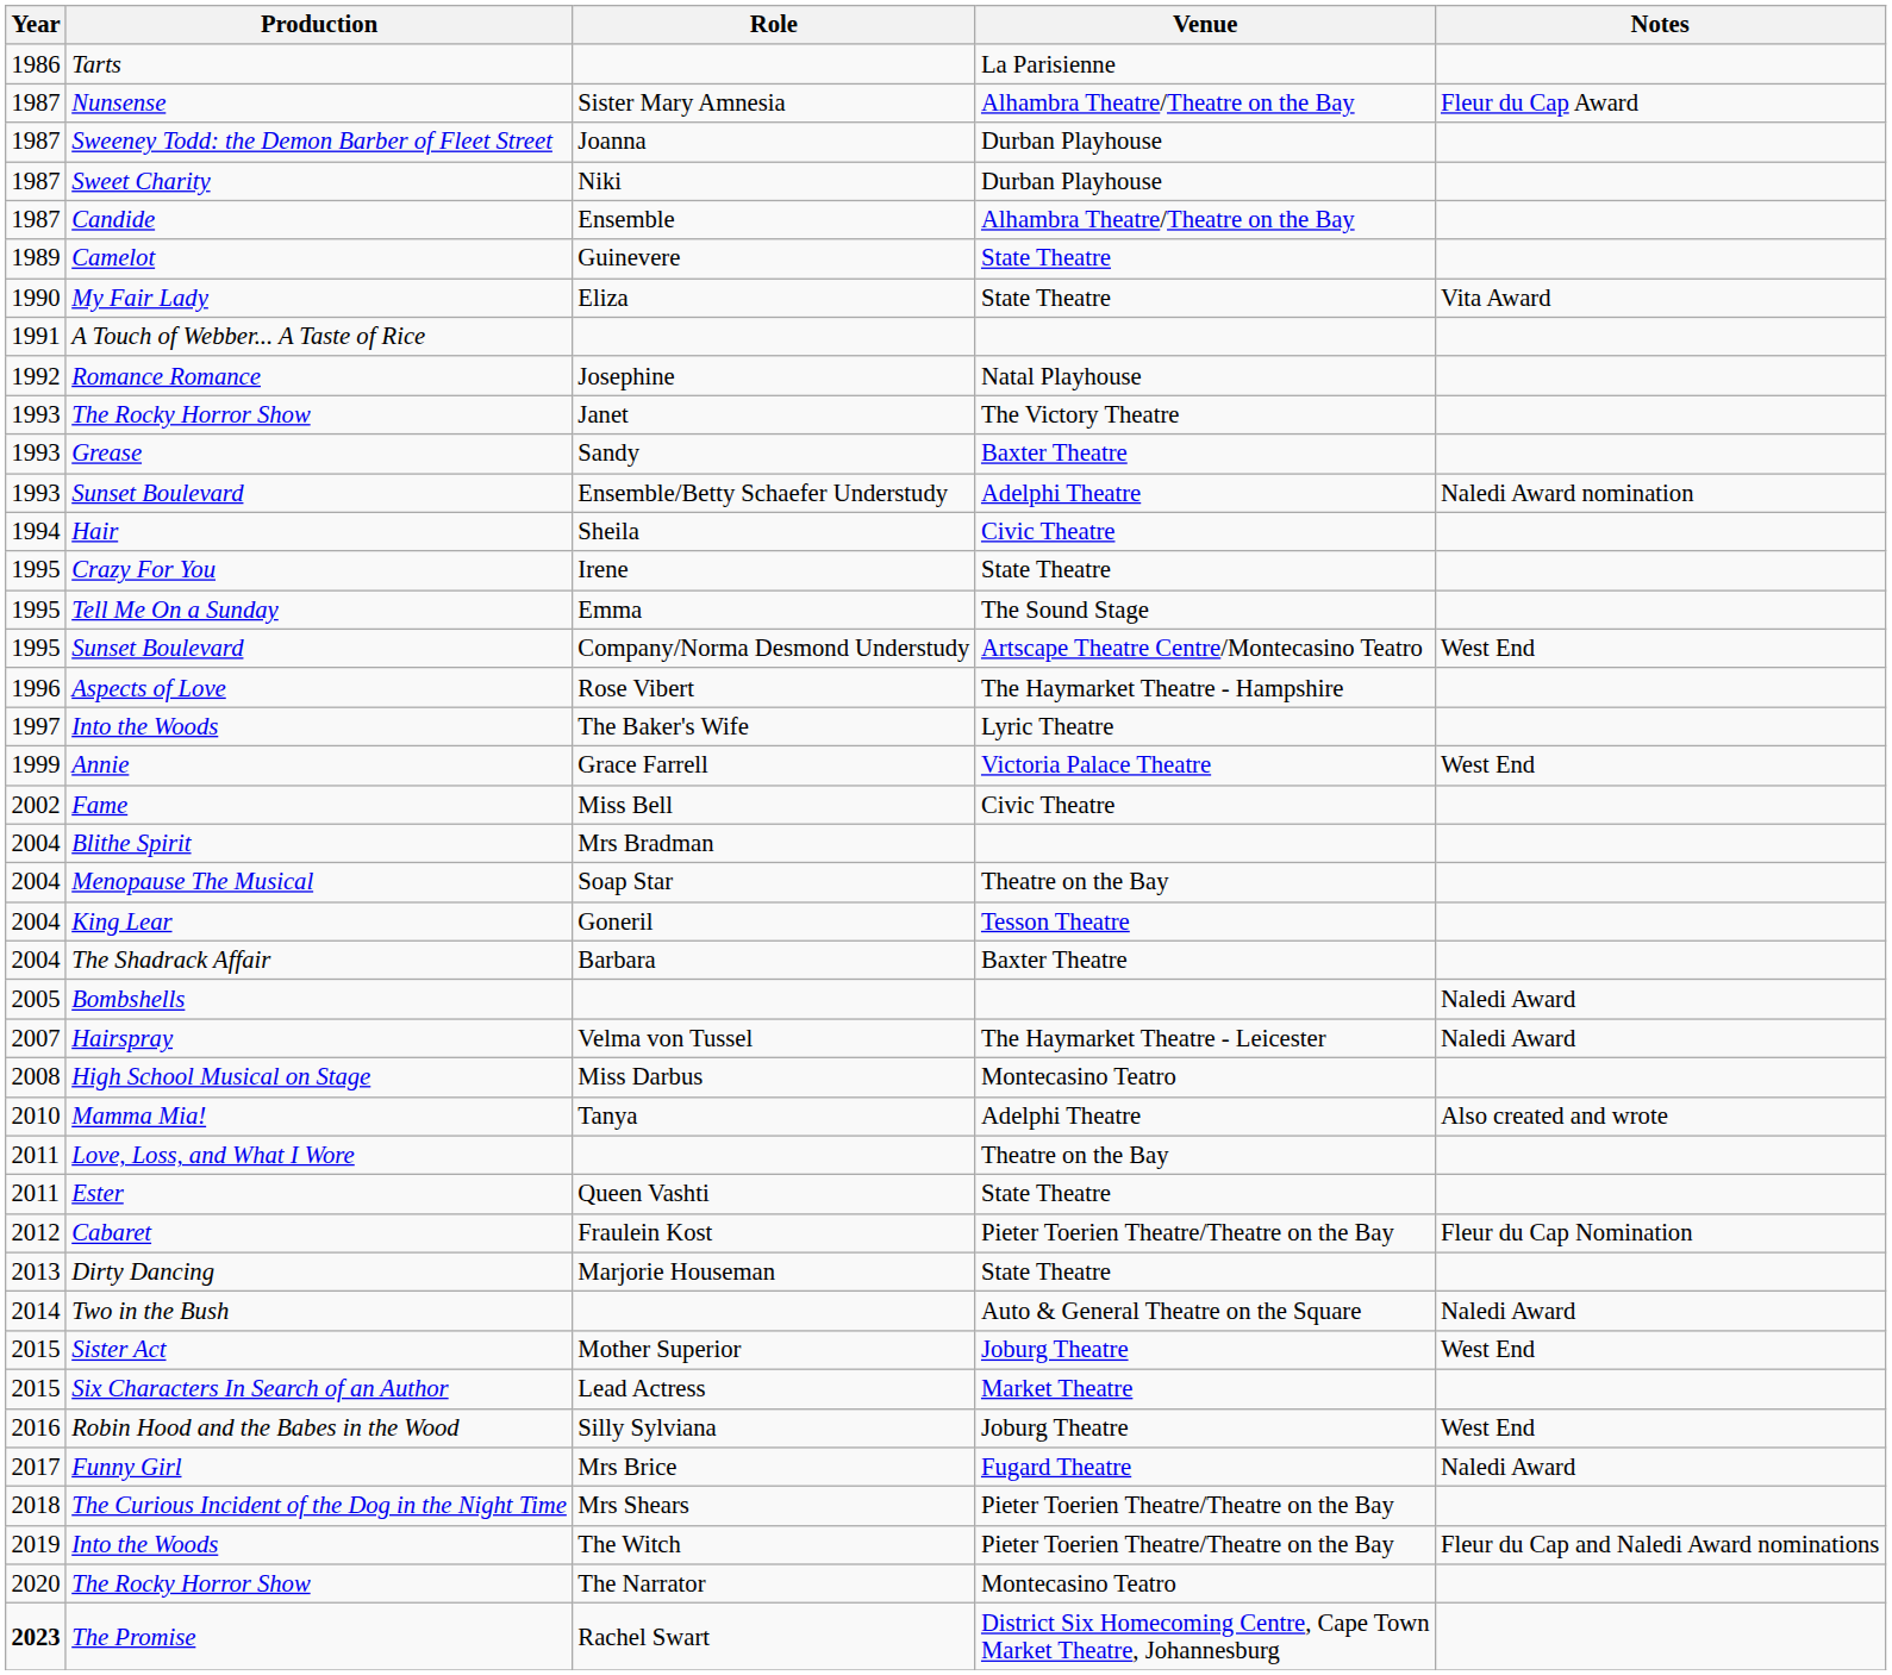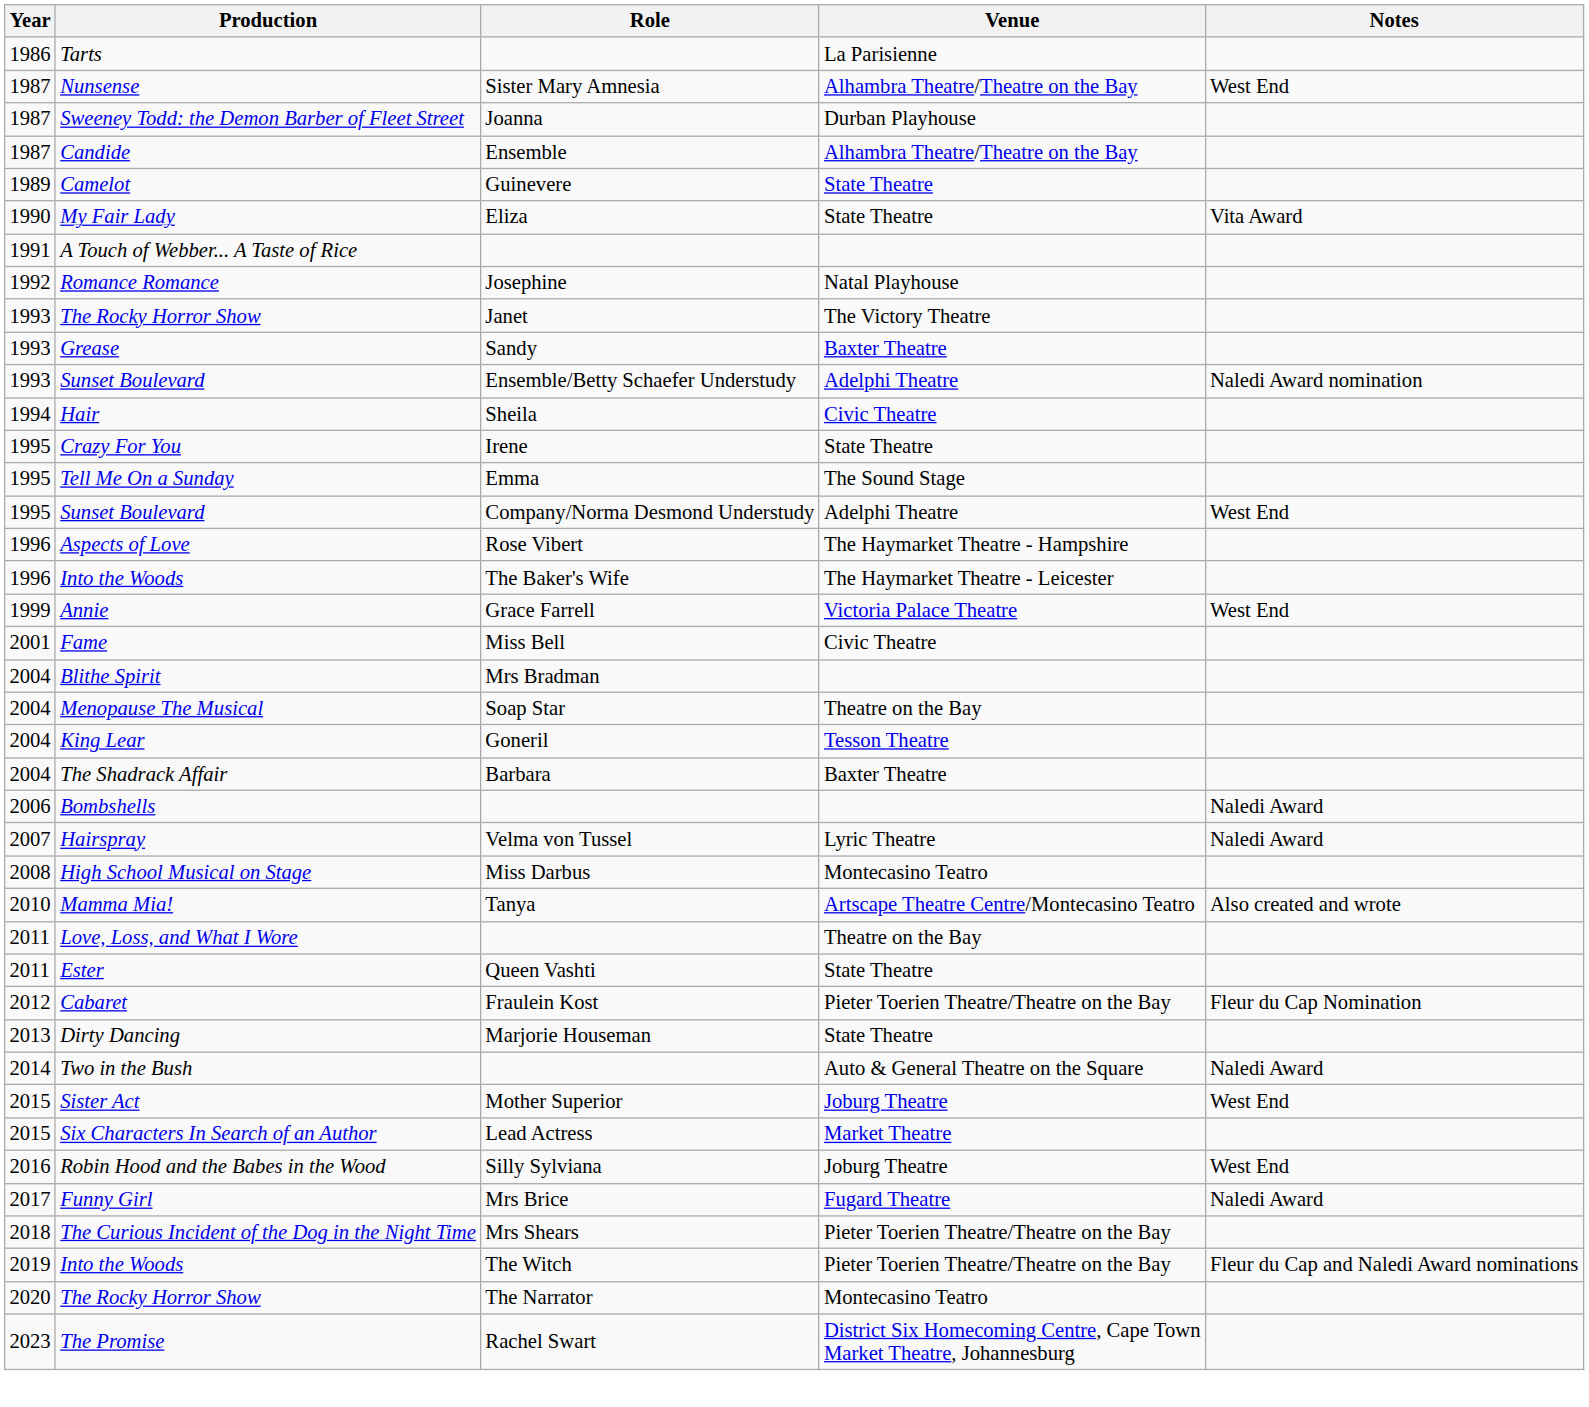Nunsense | Notes: Fleur du Cap Award -> West End
- row: 1987 | Sweet Charity | Niki | Durban Playhouse
Sunset Boulevard / Company/Norma Desmond Understudy | Venue: Artscape Theatre Centre/Montecasino Teatro -> Adelphi Theatre
Into the Woods / The Baker's Wife | Year: 1997 -> 1996
Into the Woods / The Baker's Wife | Venue: Lyric Theatre -> The Haymarket Theatre - Leicester
Fame | Year: 2002 -> 2001
Bombshells | Year: 2005 -> 2006
Hairspray | Venue: The Haymarket Theatre - Leicester -> Lyric Theatre
Mamma Mia! | Venue: Adelphi Theatre -> Artscape Theatre Centre/Montecasino Teatro
The Promise | Year: bold -> normal
